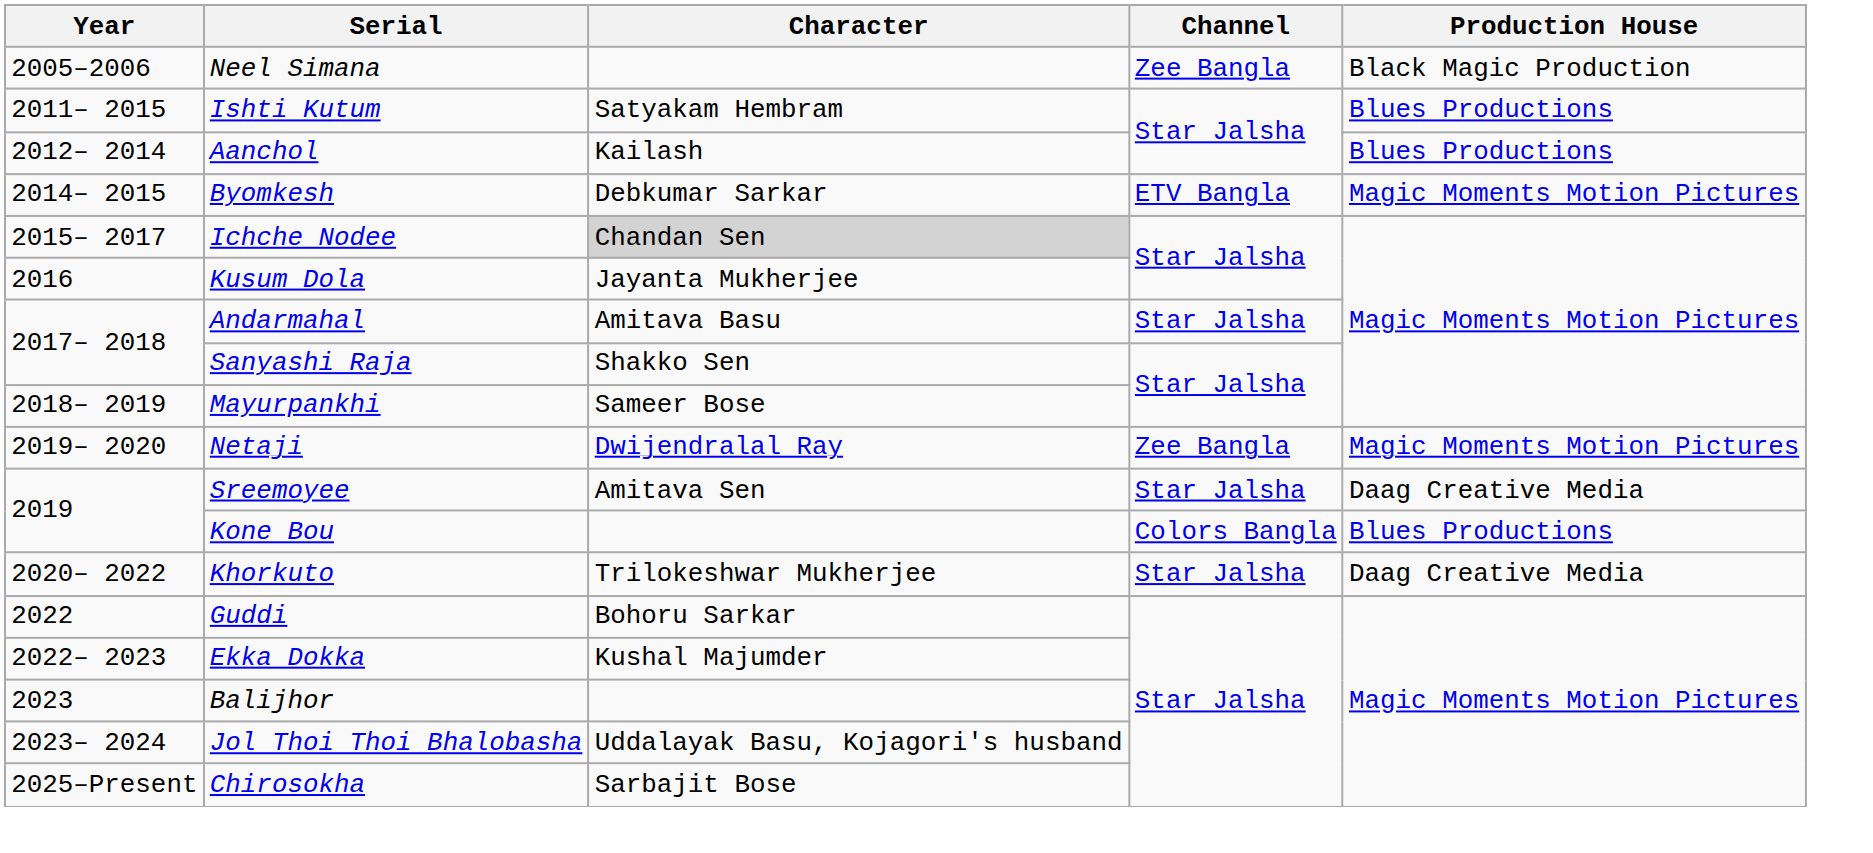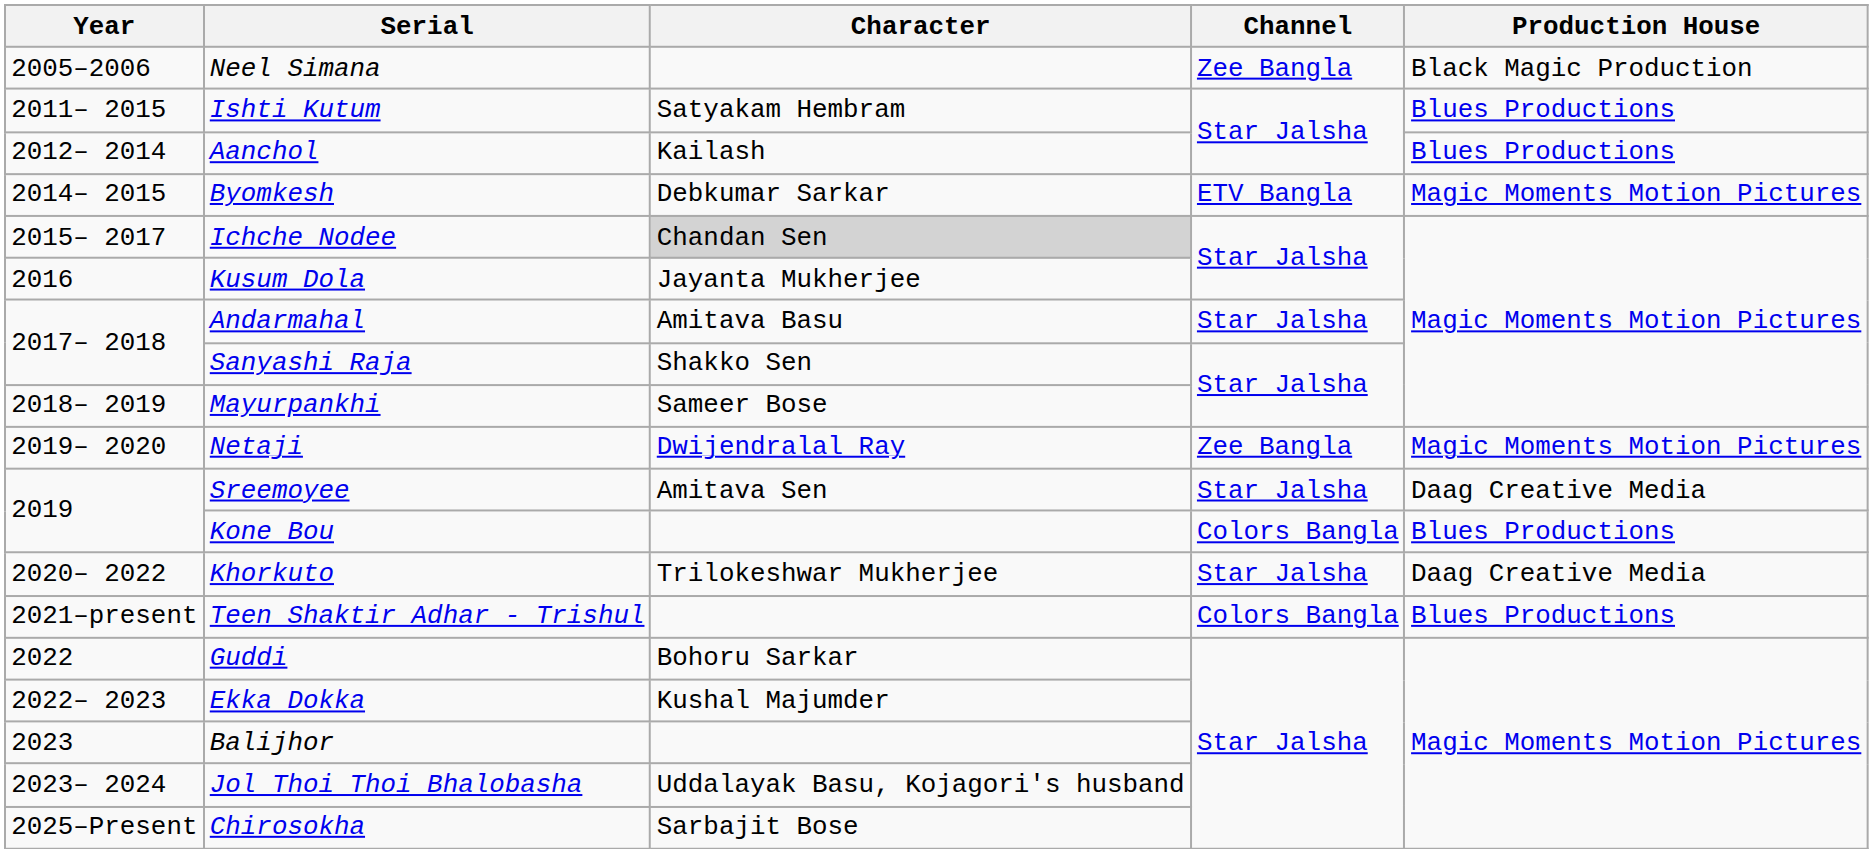+ row: 2021–present | Teen Shaktir Adhar - Trishul | Colors Bangla | Blues Productions
